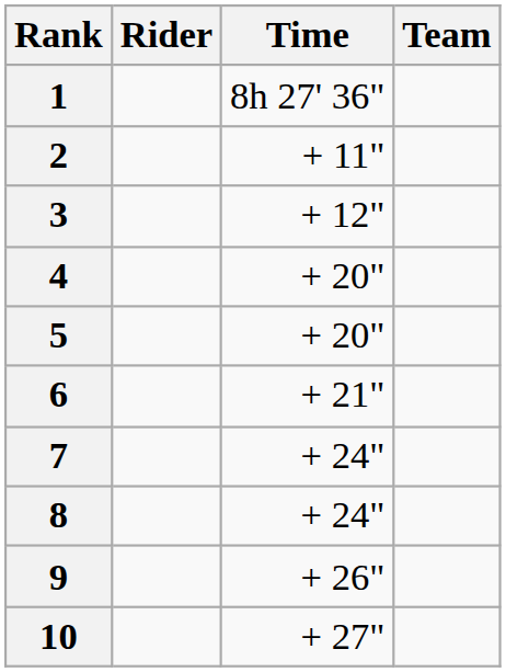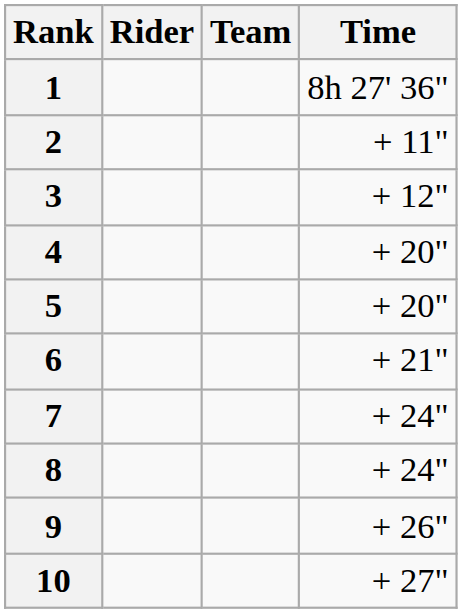columns swapped: Team <-> Time
